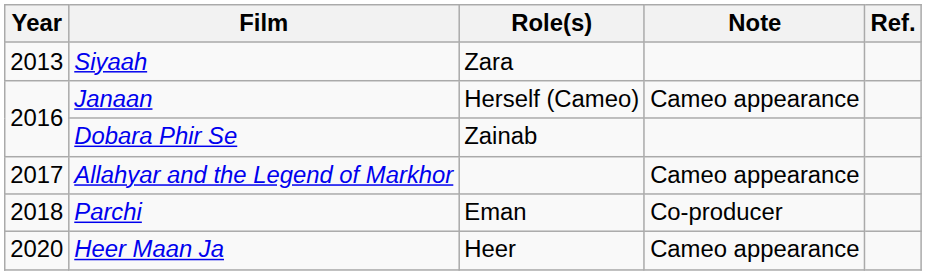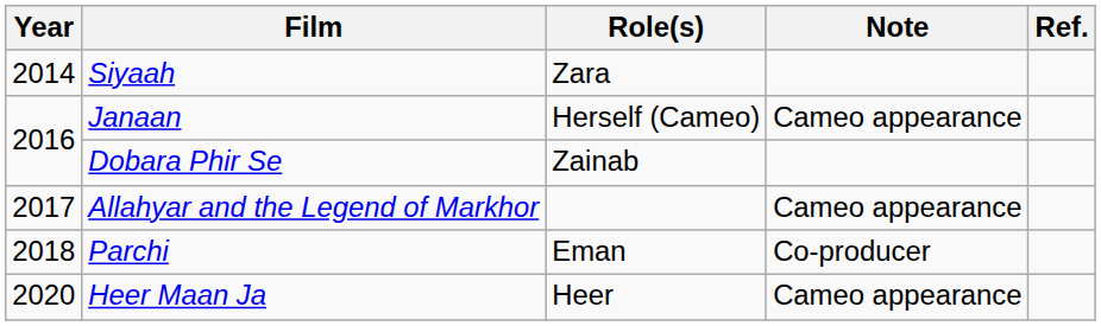Siyaah | Year: 2013 -> 2014
